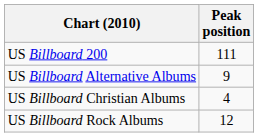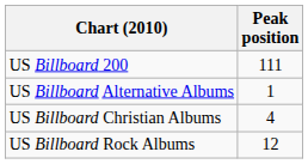US Billboard Alternative Albums | Peak position: 9 -> 1
